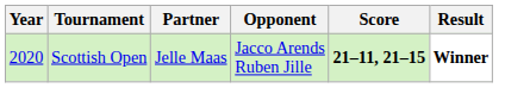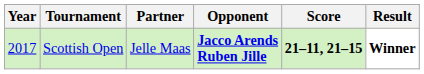Scottish Open | Year: 2020 -> 2017
Scottish Open | Opponent: normal -> bold
